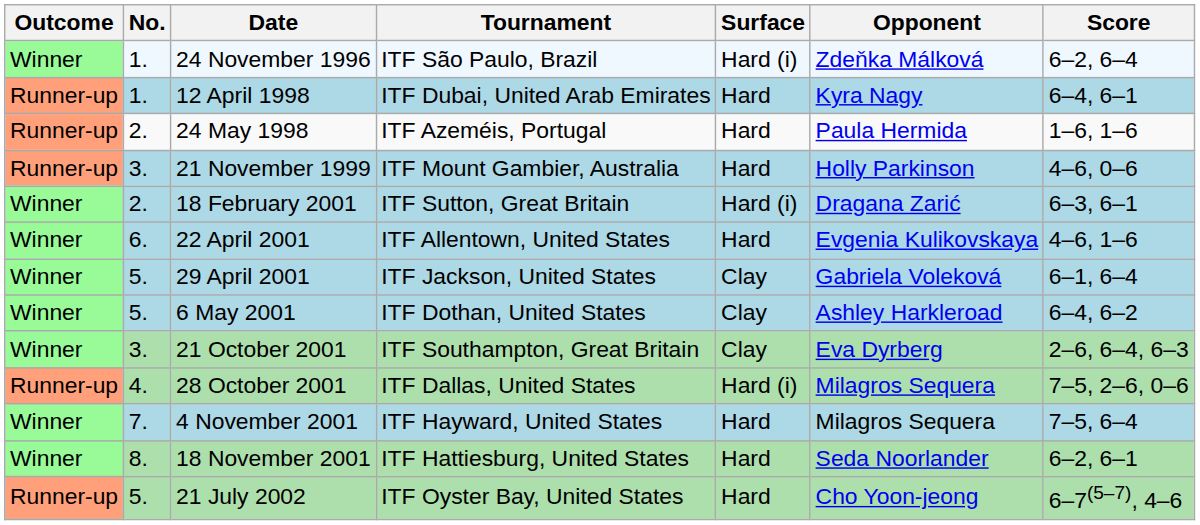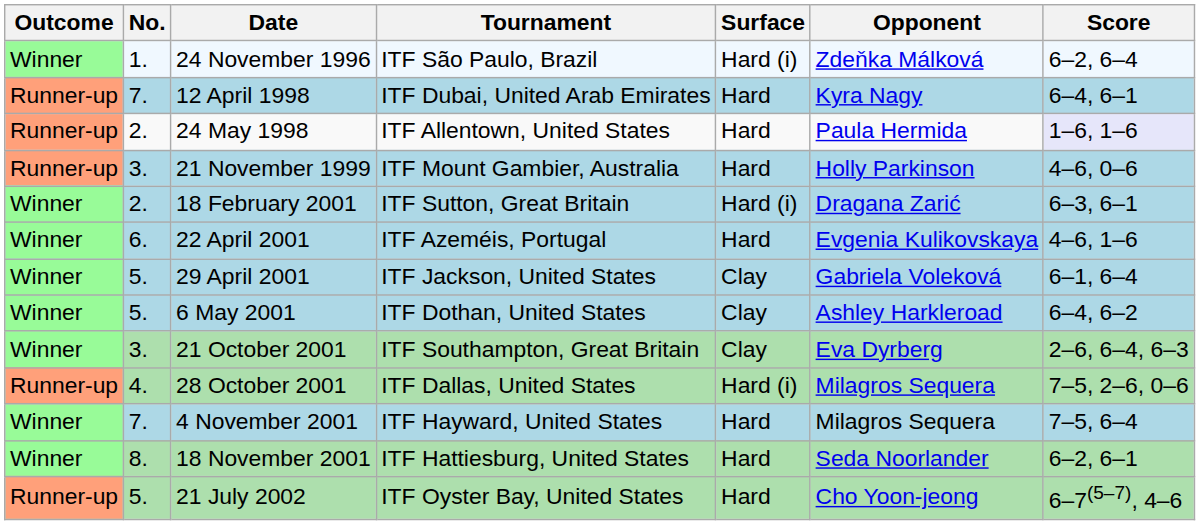12 April 1998 | No.: 1. -> 7.
24 May 1998 | Tournament: ITF Azeméis, Portugal -> ITF Allentown, United States
24 May 1998 | Score: no background -> lavender background
22 April 2001 | Tournament: ITF Allentown, United States -> ITF Azeméis, Portugal
